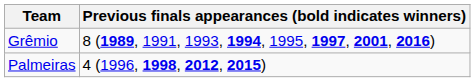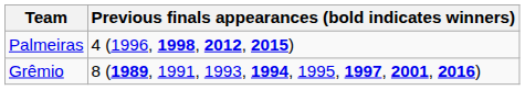rows swapped: Grêmio <-> Palmeiras
